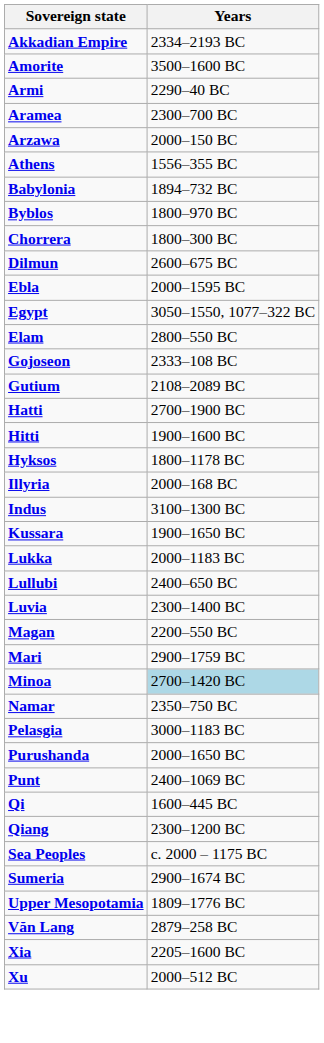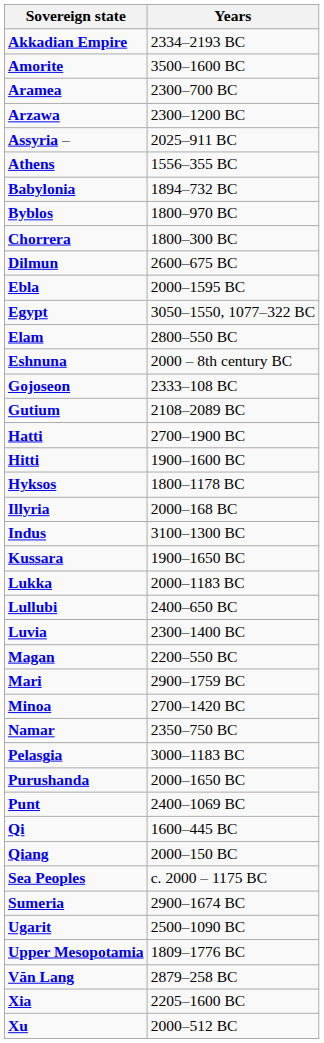- row: Armi | 2290–40 BC
Arzawa | Years: 2000–150 BC -> 2300–1200 BC
+ row: Assyria – | 2025–911 BC
+ row: Eshnuna | 2000 – 8th century BC
Minoa | Years: lightblue background -> no background
Qiang | Years: 2300–1200 BC -> 2000–150 BC
+ row: Ugarit | 2500–1090 BC
